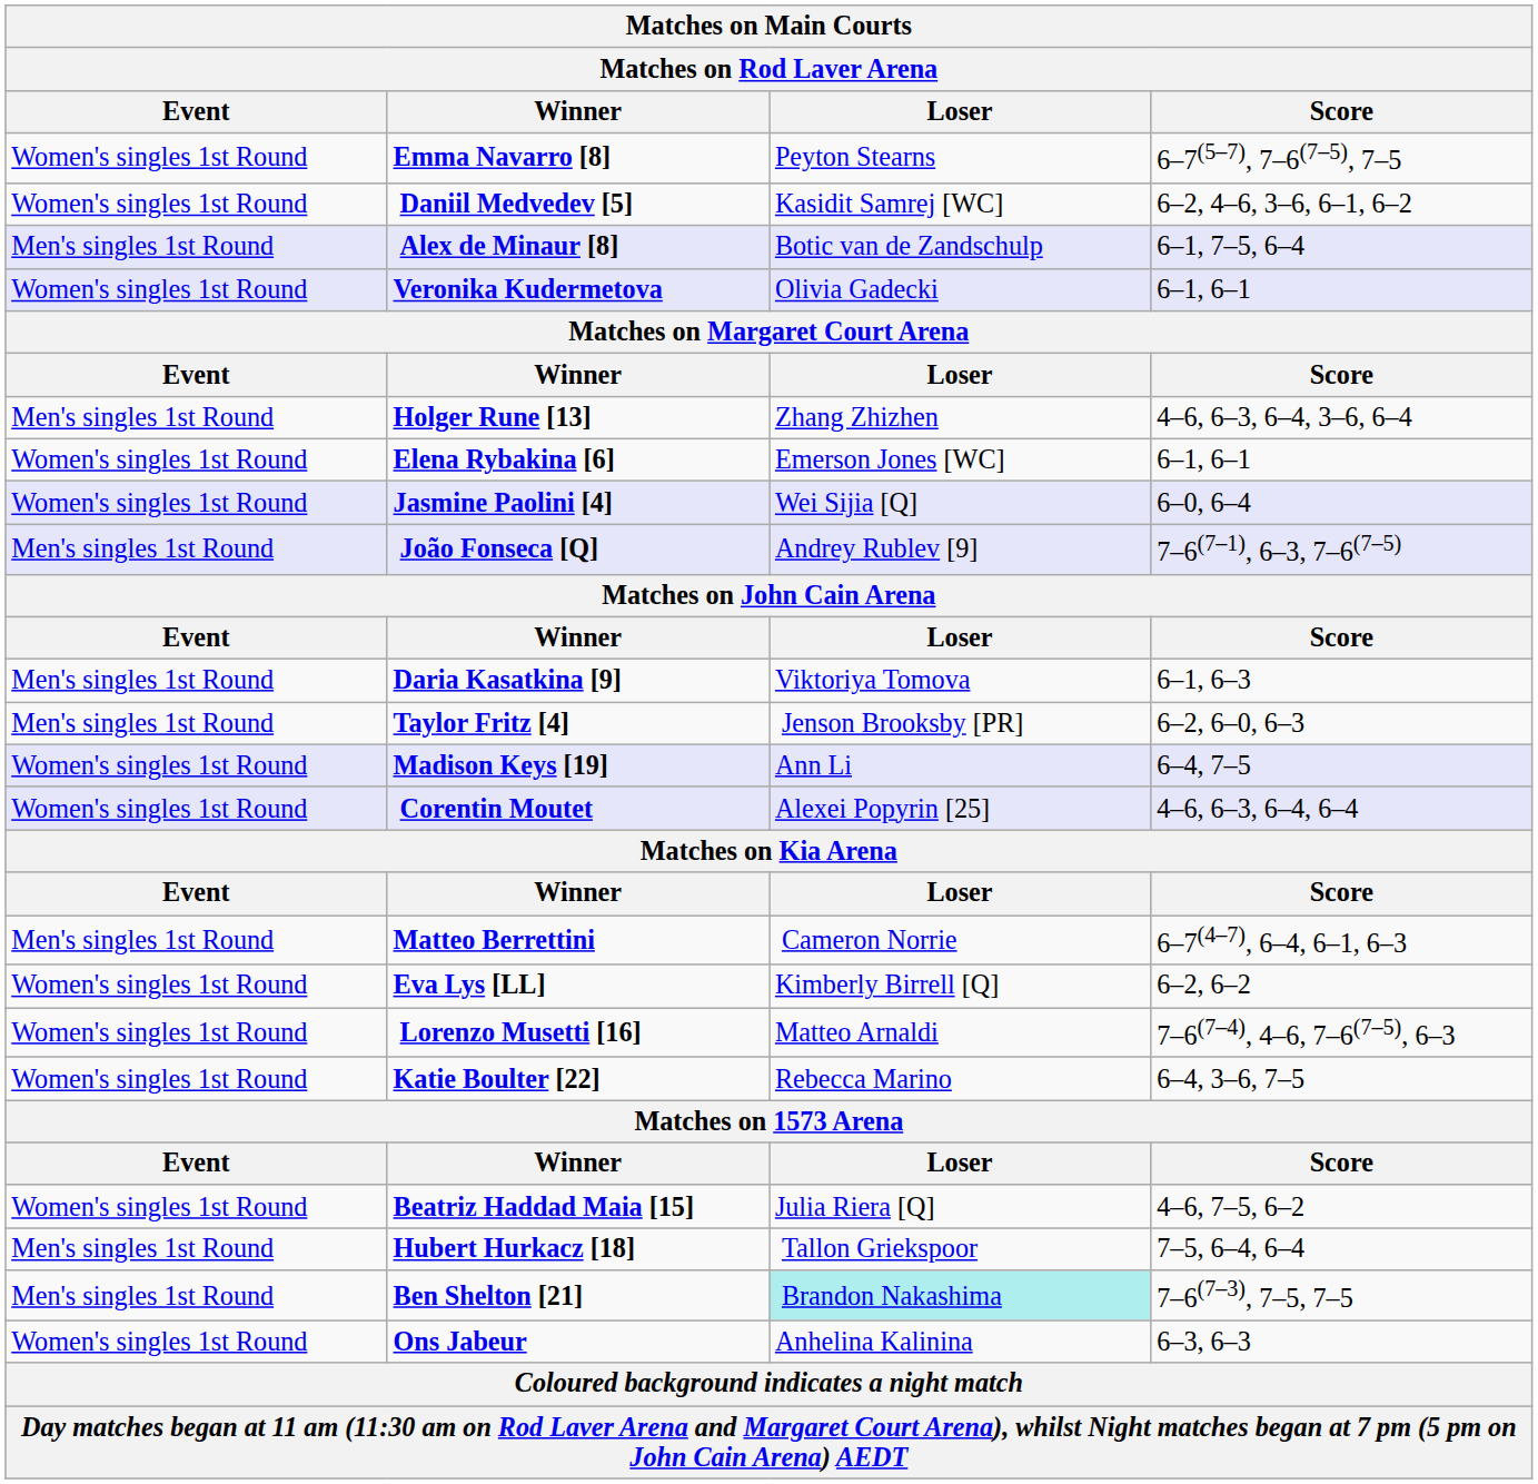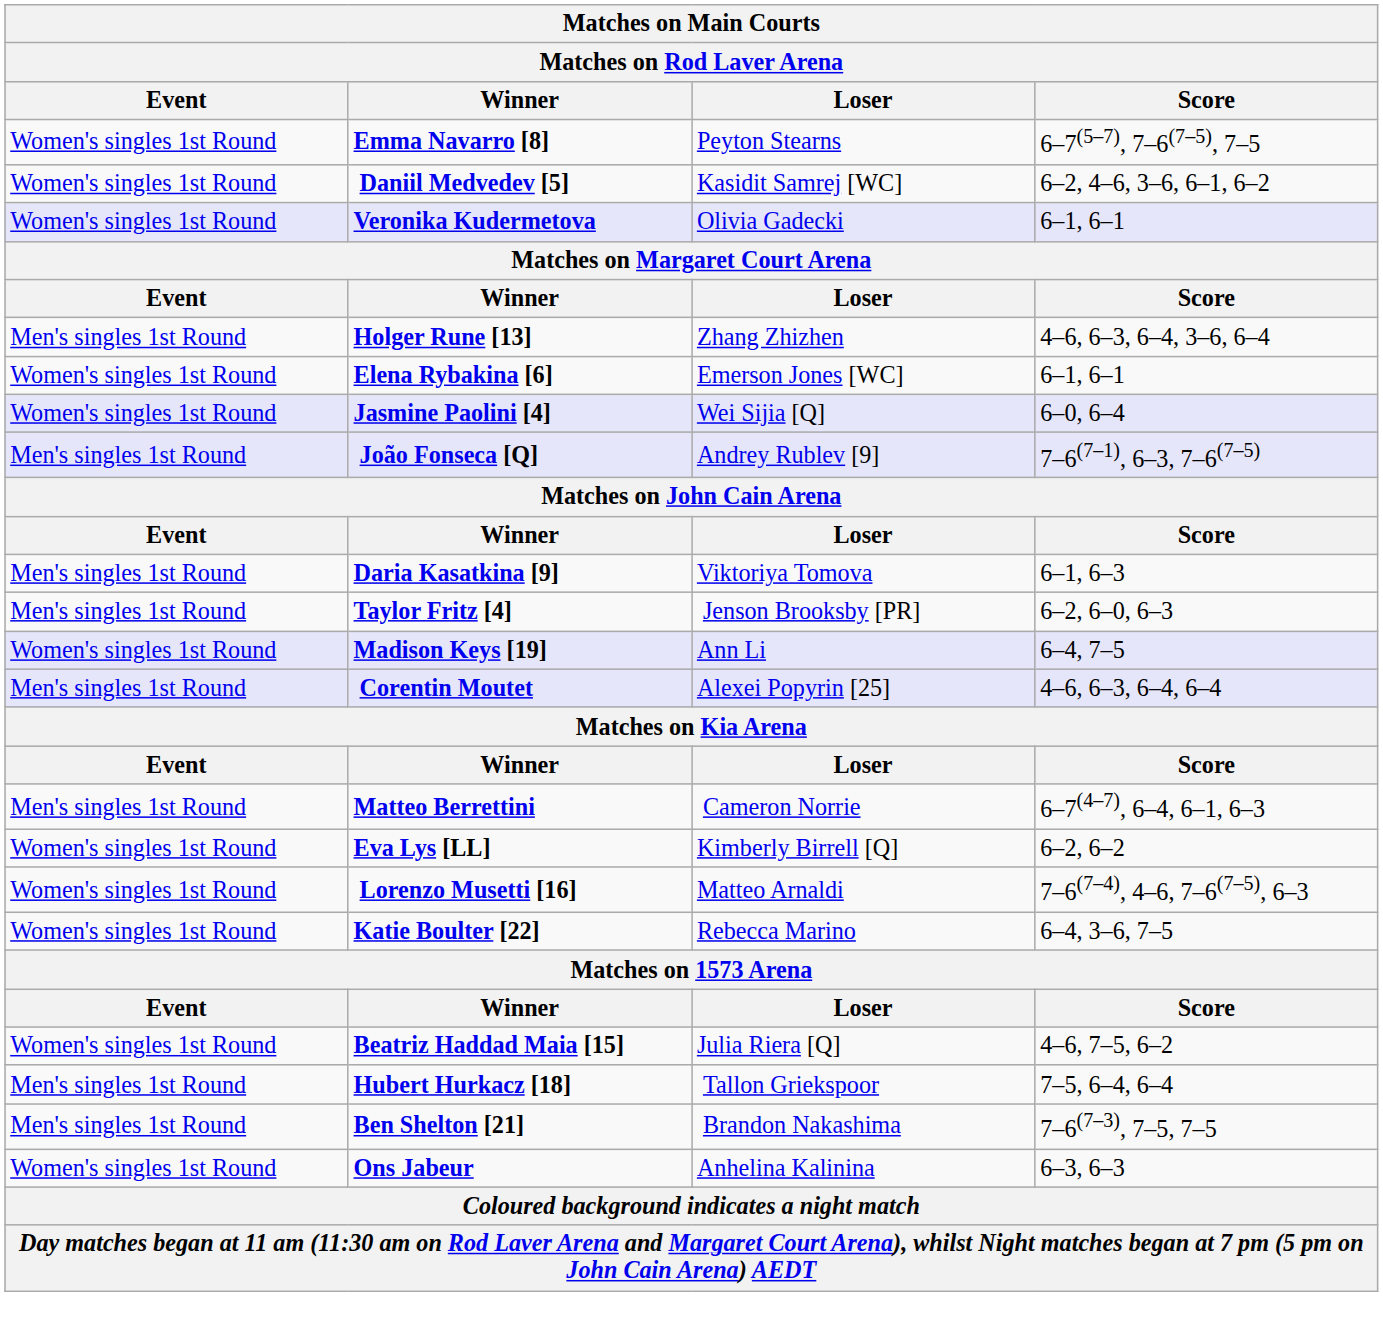- row: Men's singles 1st Round | Alex de Minaur [8] | Botic van de Zandschulp | 6–1, 7–5, 6–4
Corentin Moutet | Event: Women's singles 1st Round -> Men's singles 1st Round
Ben Shelton [21] | Loser: paleturquoise background -> no background
